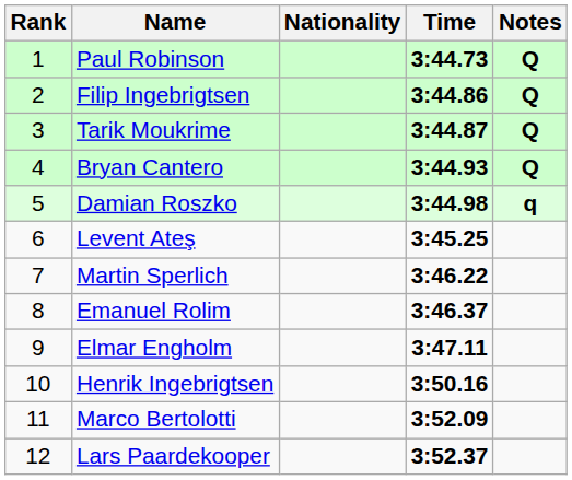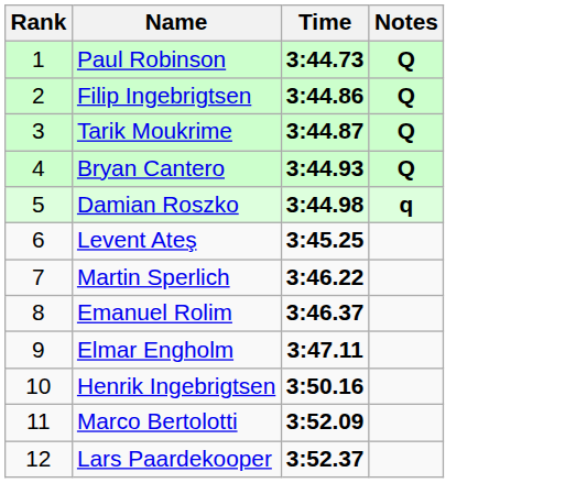- column: Nationality
